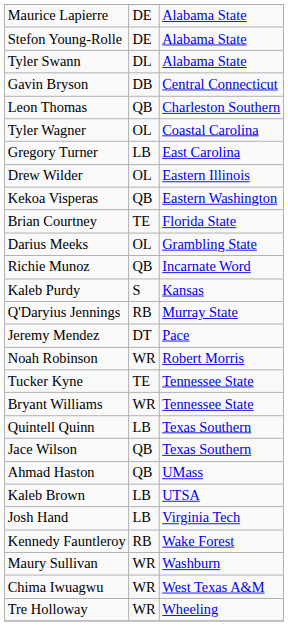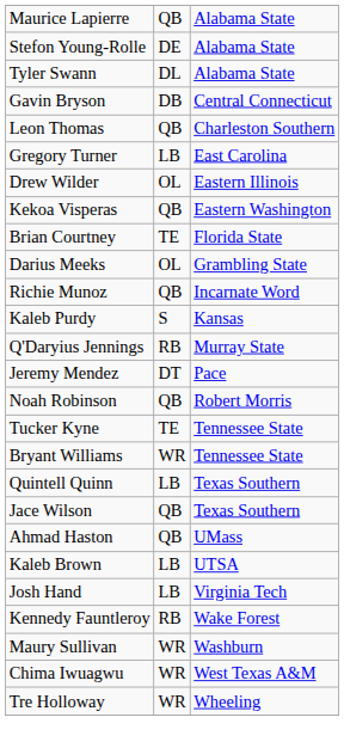Maurice Lapierre | column 2: DE -> QB
- row: Tyler Wagner | OL | Coastal Carolina
Noah Robinson | column 2: WR -> QB
